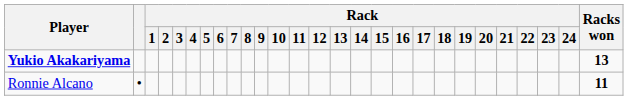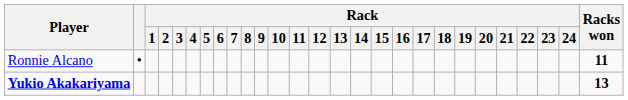rows swapped: Ronnie Alcano <-> Yukio Akakariyama
